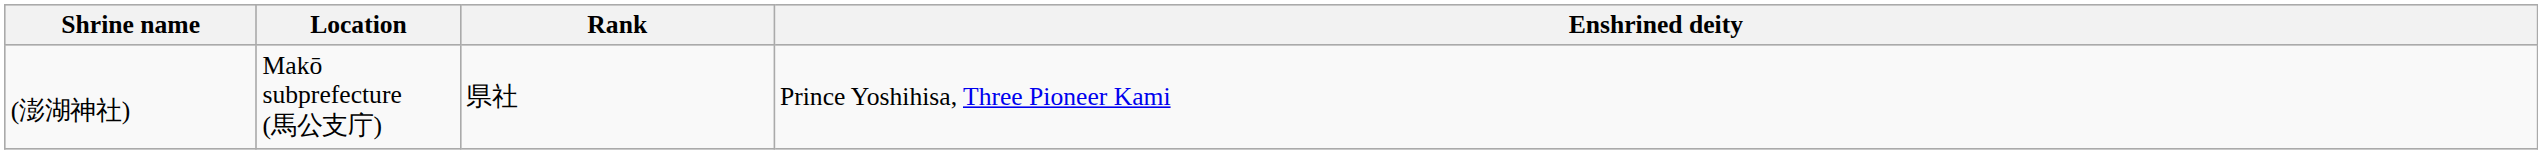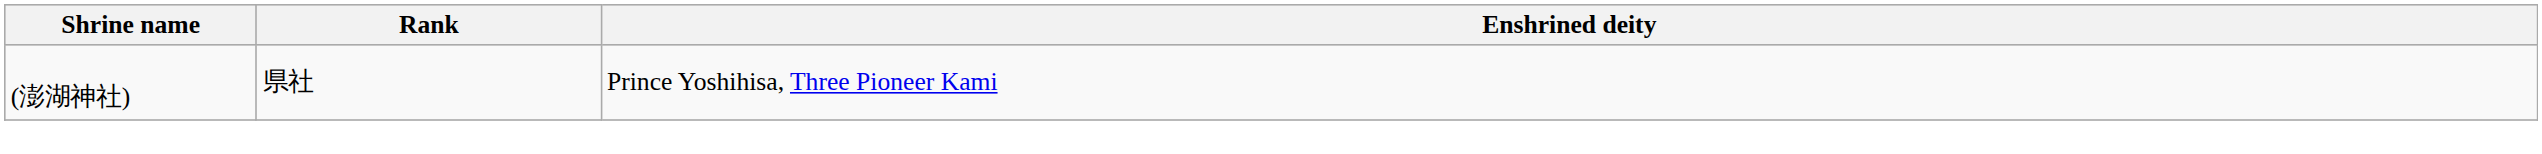- column: Location | Makō subprefecture (馬公支庁)
